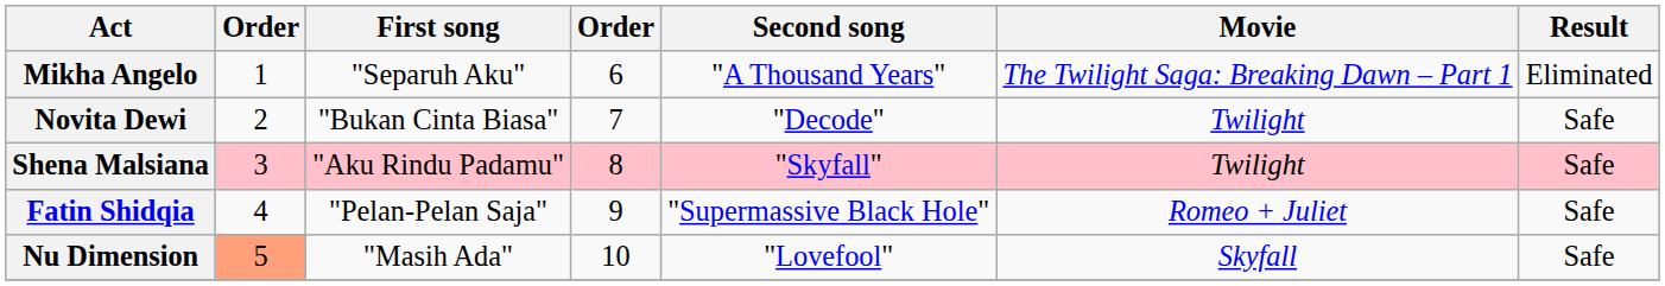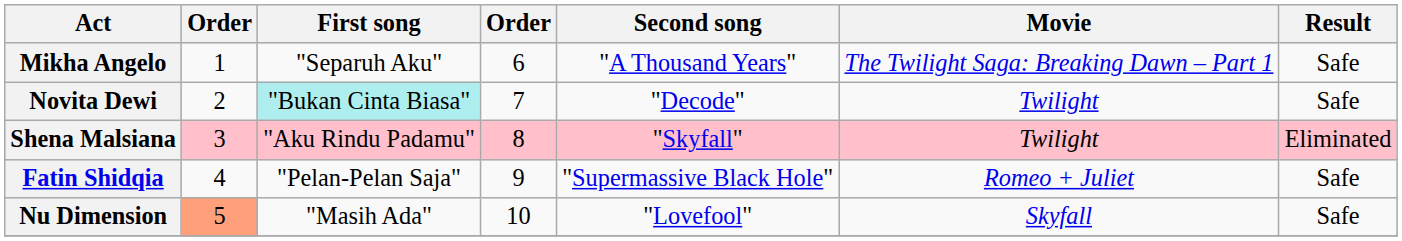Mikha Angelo | Result: Eliminated -> Safe
Novita Dewi | First song: no background -> paleturquoise background
Shena Malsiana | Result: Safe -> Eliminated
